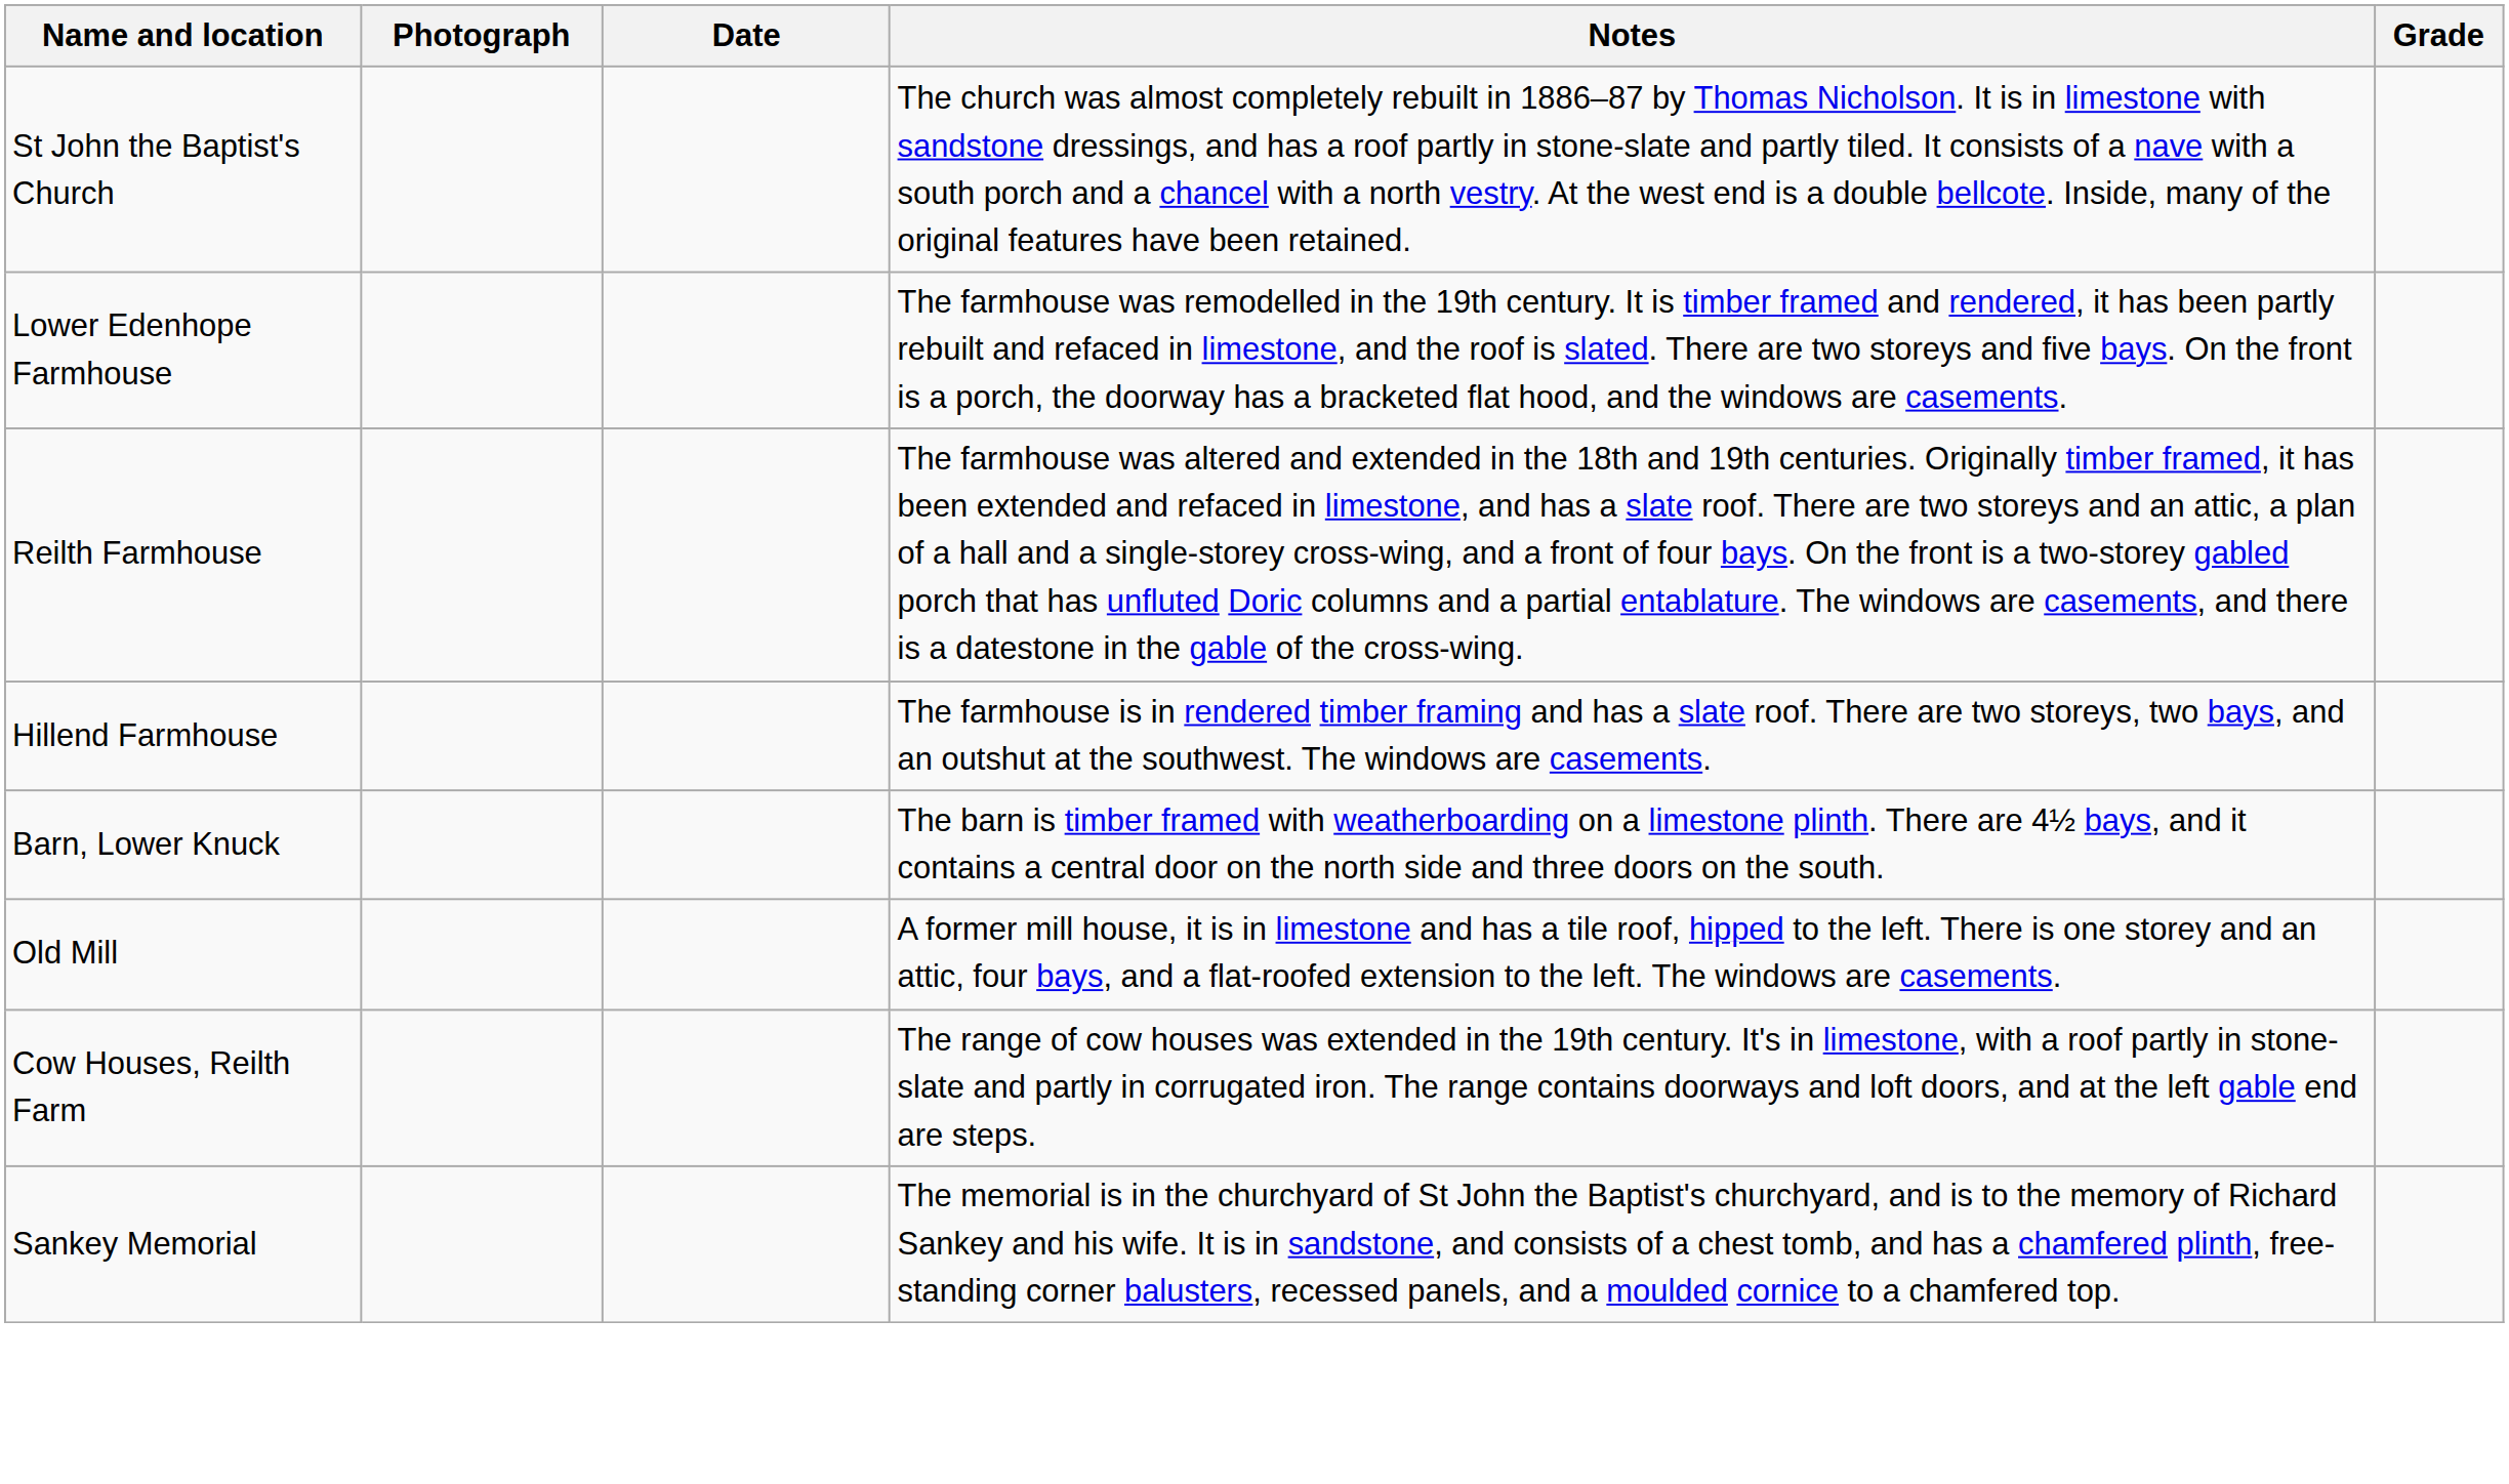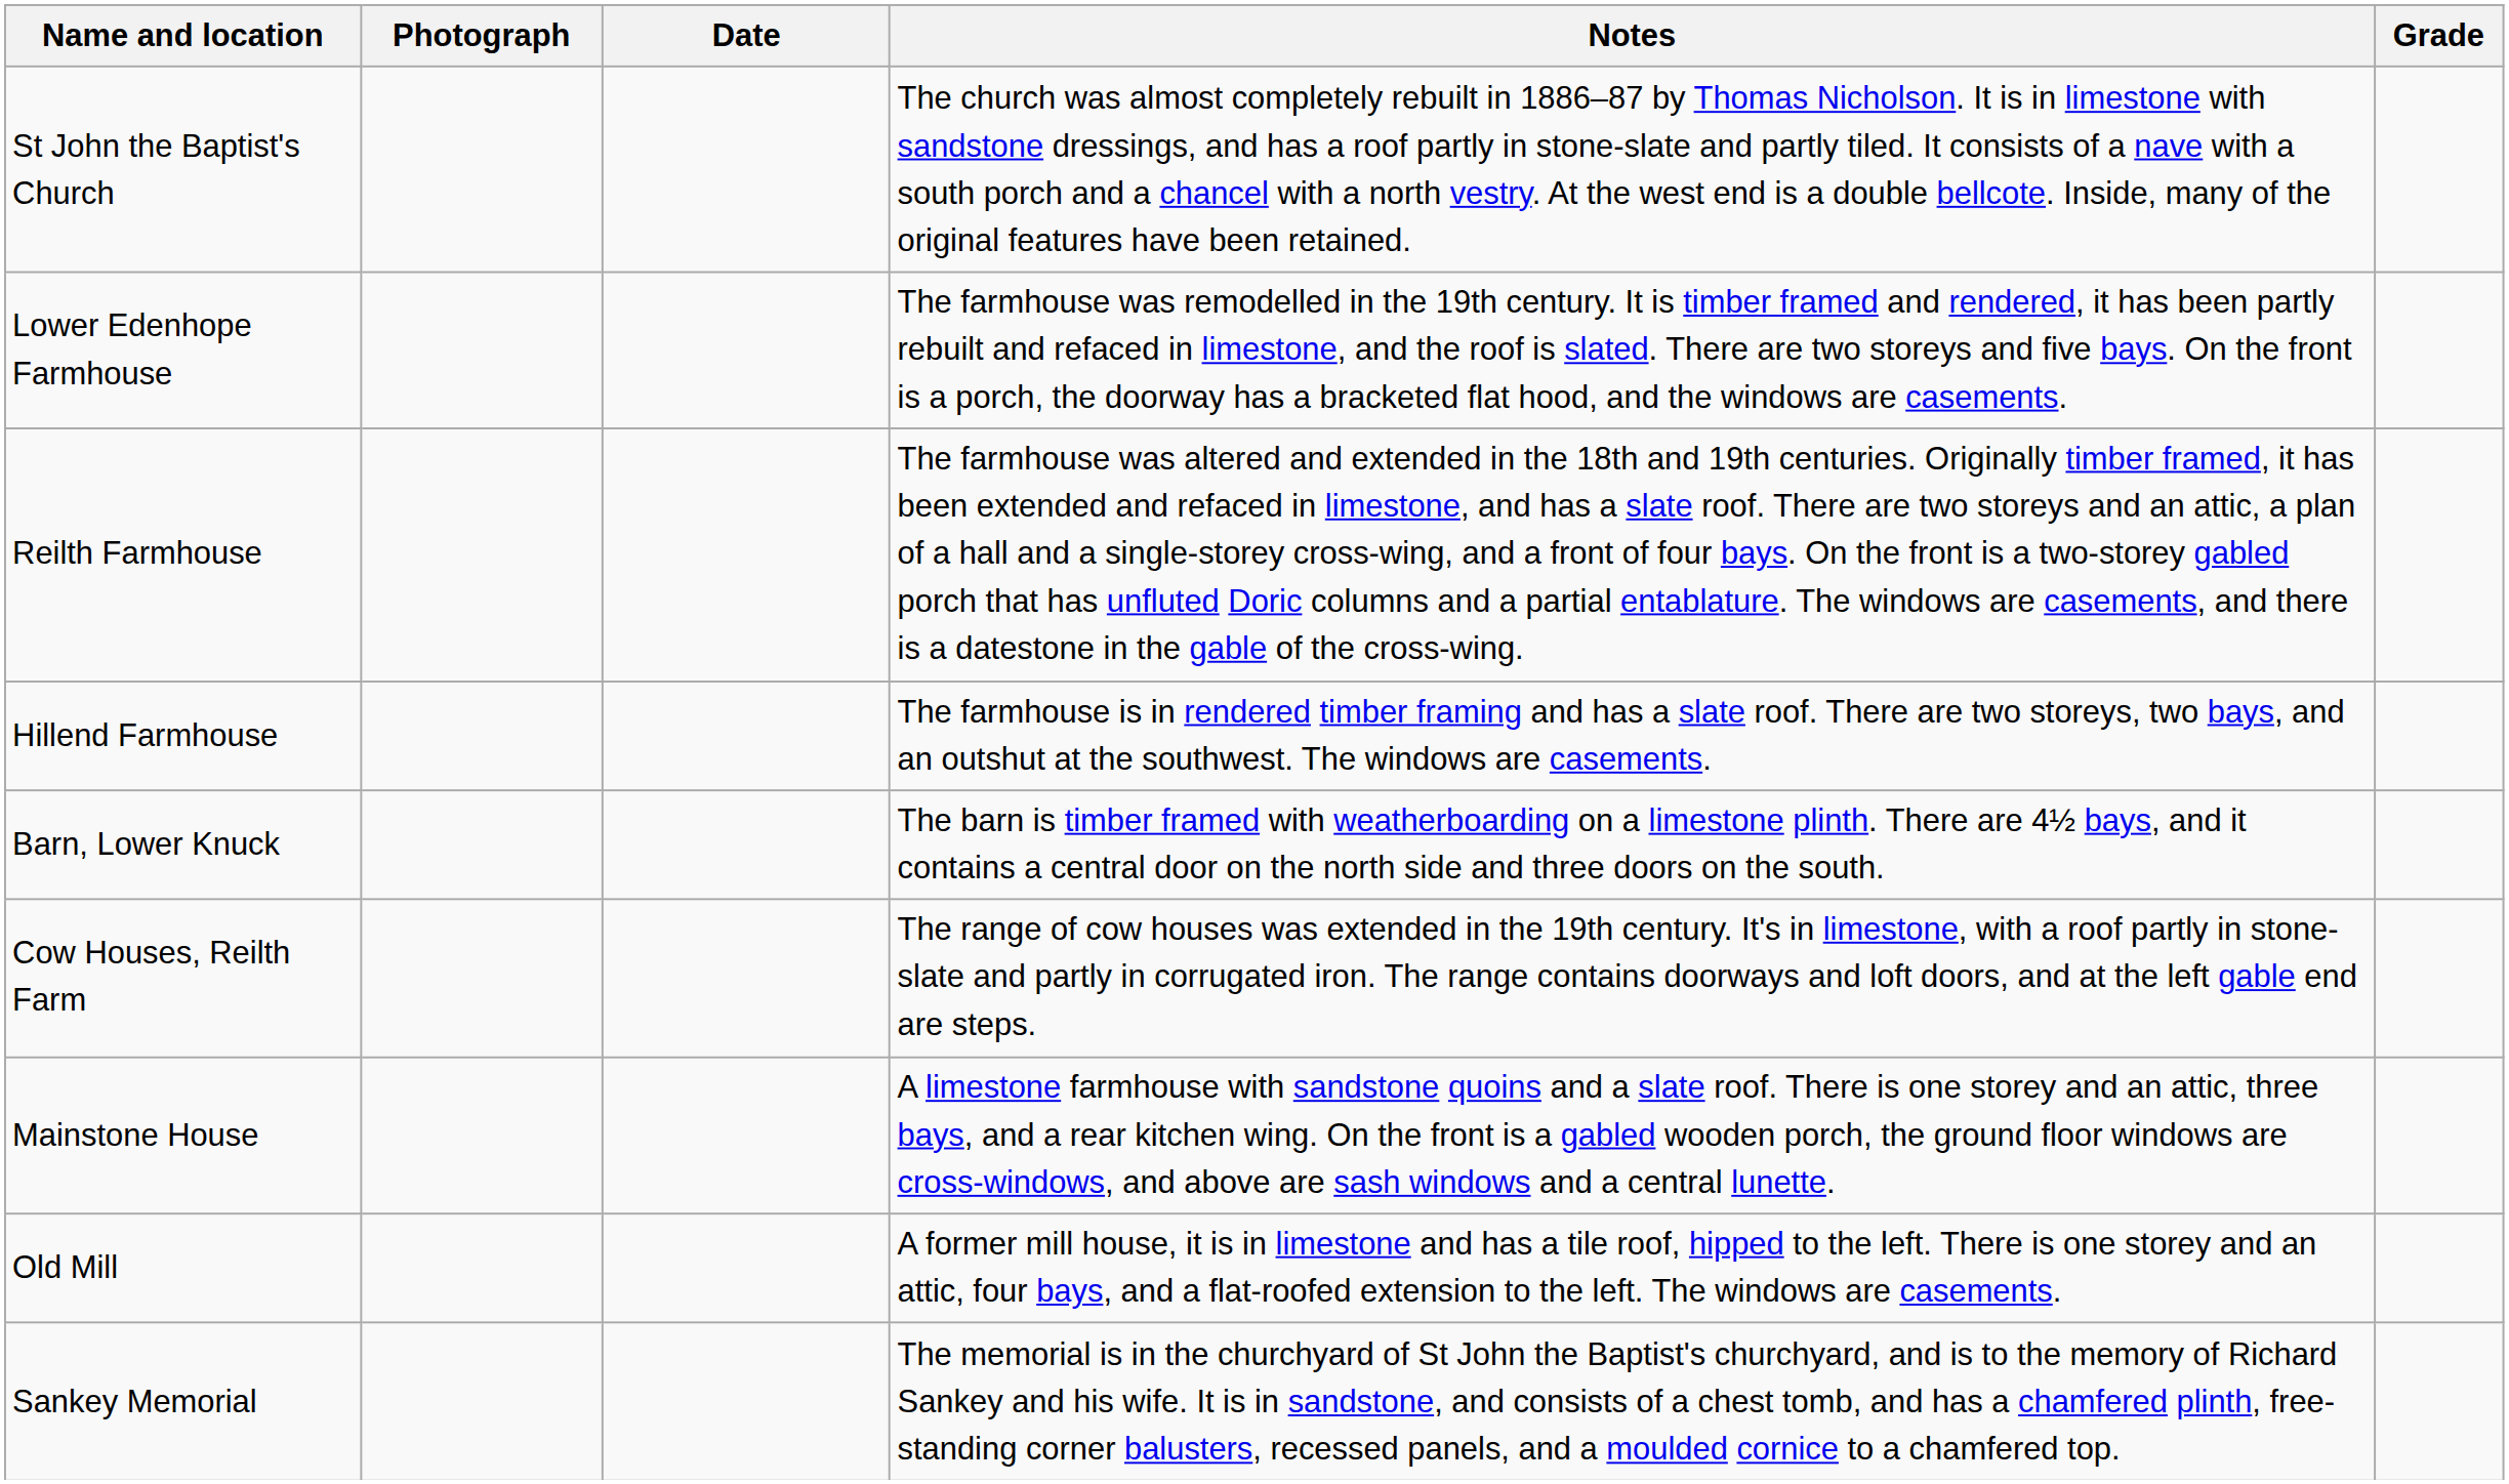rows swapped: Old Mill <-> Cow Houses, Reilth Farm
+ row: Mainstone House | A limestone farmhouse with sandstone quoins and a slate roof. There is one storey and an attic, three bays, and a rear kitchen wing. On the front is a gabled wooden porch, the ground floor windows are cross-windows, and above are sash windows and a central lunette.
